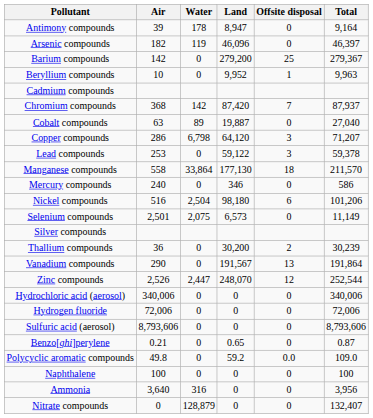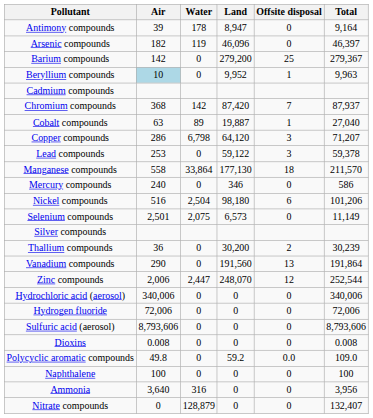Beryllium compounds | Air: no background -> lightblue background
Cobalt compounds | Offsite disposal: 0 -> 1
Vanadium compounds | Land: 191,567 -> 191,560
Zinc compounds | Air: 2,526 -> 2,006
- row: Benzo[ghi]perylene | 0.21 | 0 | 0.65 | 0 | 0.87
+ row: Dioxins | 0.008 | 0 | 0 | 0 | 0.008
